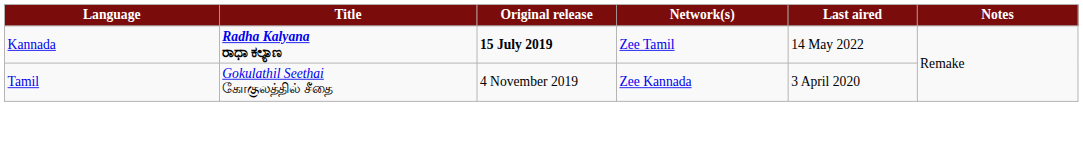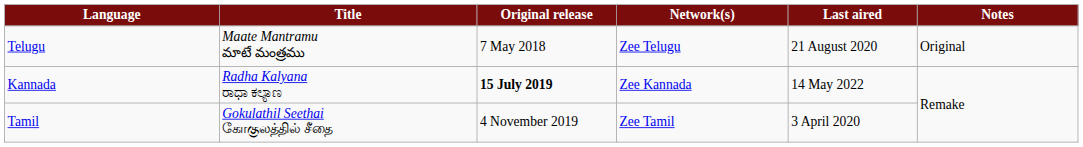+ row: Telugu | Maate Mantramu మాటే మంత్రము | 7 May 2018 | Zee Telugu | 21 August 2020 | Original
Kannada | Title: bold -> normal
Kannada | Network(s): Zee Tamil -> Zee Kannada
Tamil | Network(s): Zee Kannada -> Zee Tamil
